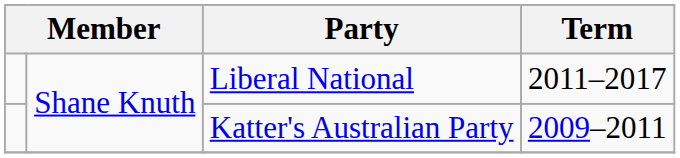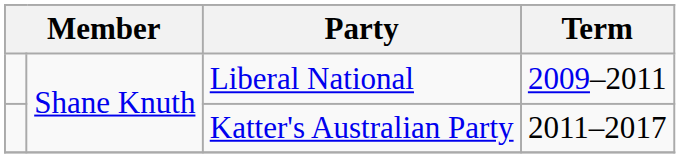Liberal National | Term: 2011–2017 -> 2009–2011
Katter's Australian Party | Term: 2009–2011 -> 2011–2017
